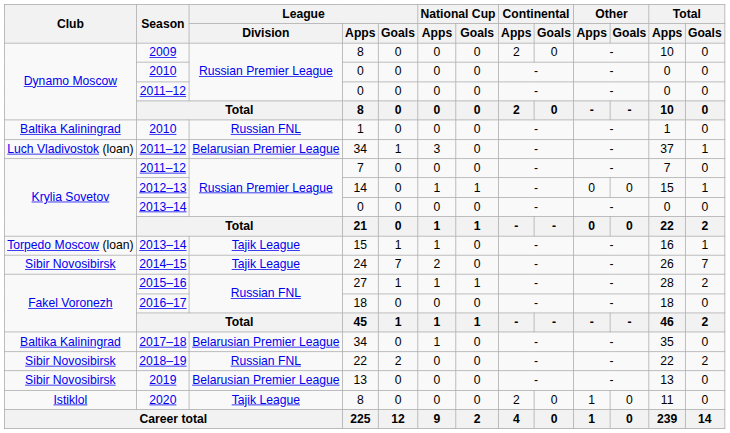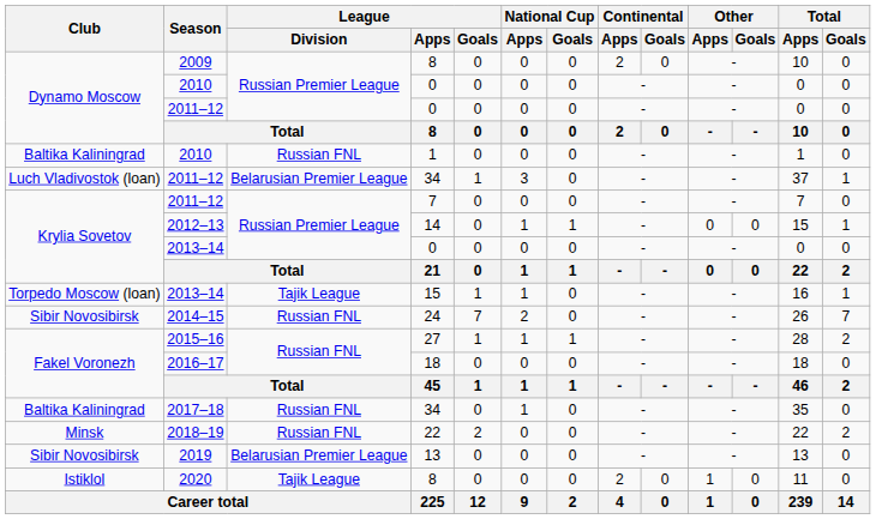2014–15 | League / Division: Tajik League -> Russian FNL
2017–18 | League / Division: Belarusian Premier League -> Russian FNL
2018–19 | Club: Sibir Novosibirsk -> Minsk
